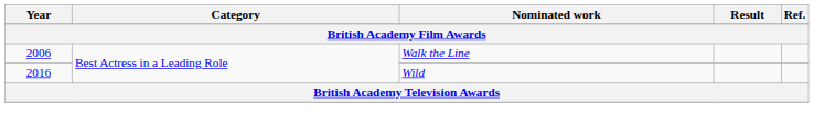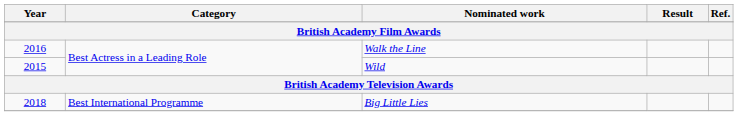Walk the Line | Year: 2006 -> 2016
Wild | Year: 2016 -> 2015
+ row: 2018 | Best International Programme | Big Little Lies
